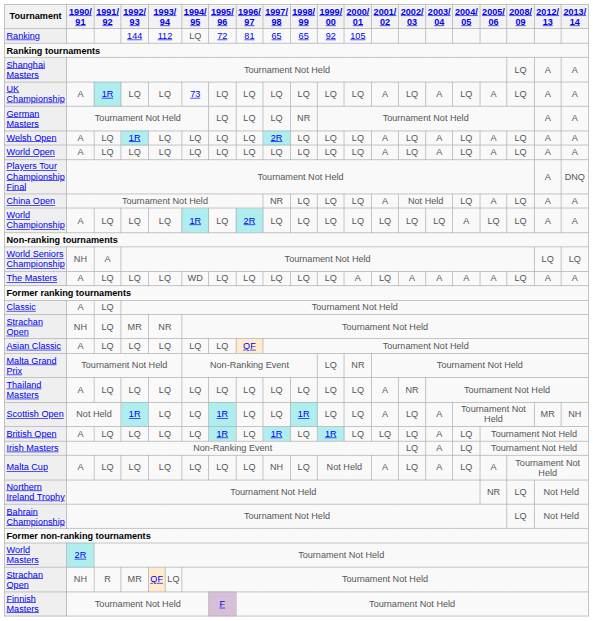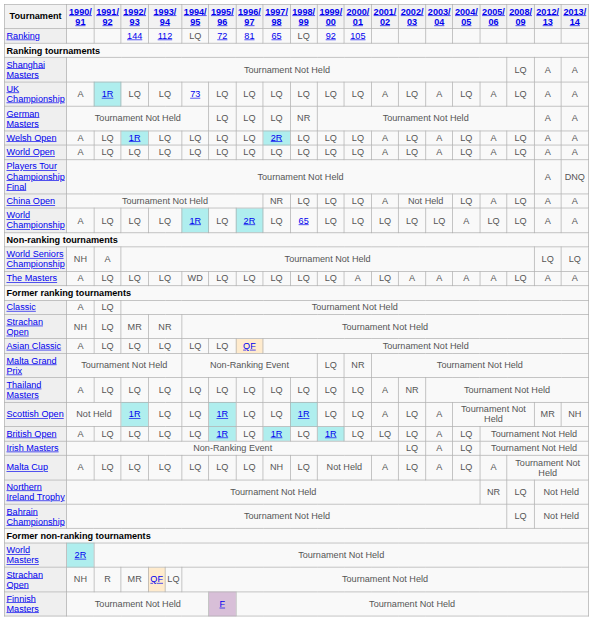Ranking | 1998/ 99: 65 -> LQ
World Championship | 1998/ 99: LQ -> 65
